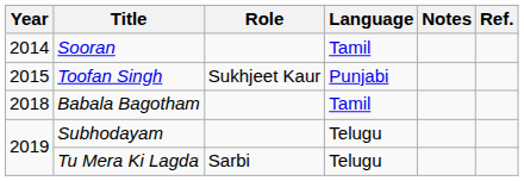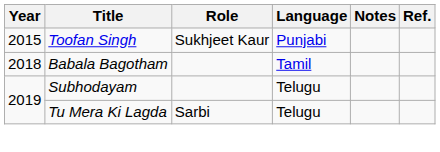- row: 2014 | Sooran | Tamil
